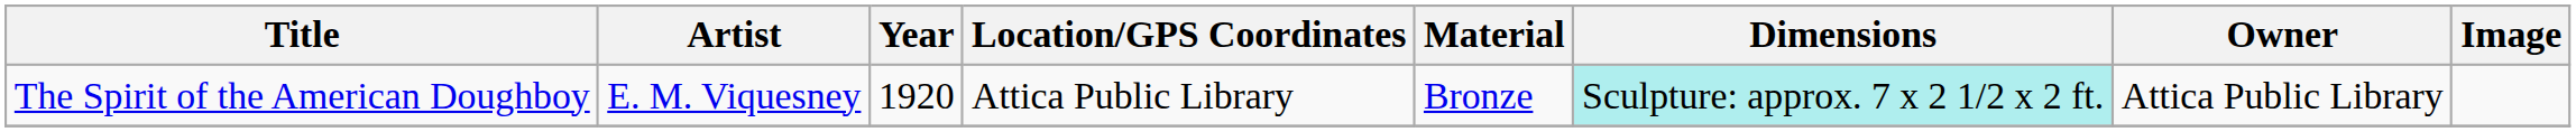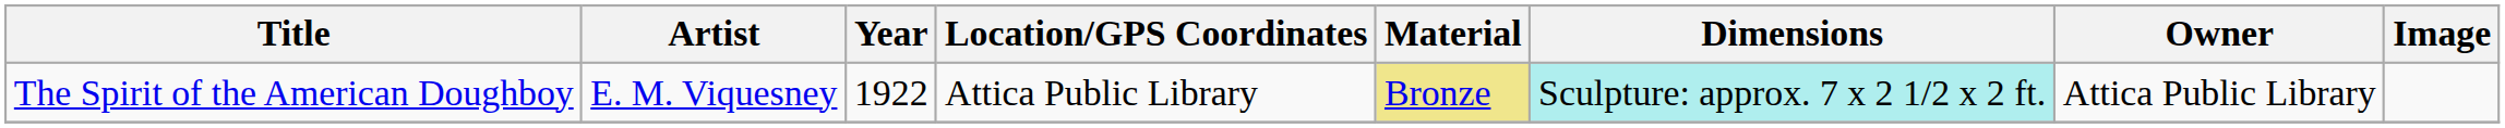The Spirit of the American Doughboy | Year: 1920 -> 1922
The Spirit of the American Doughboy | Material: no background -> khaki background
